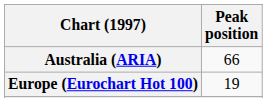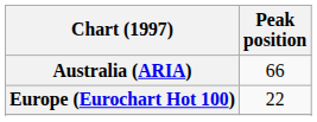Europe (Eurochart Hot 100) | Peak position: 19 -> 22
